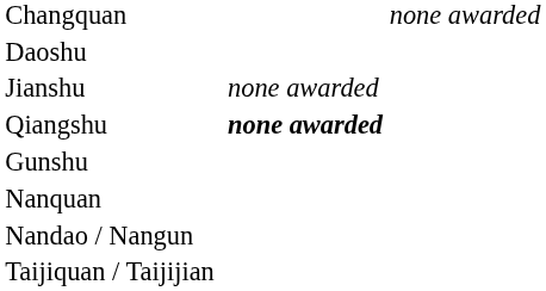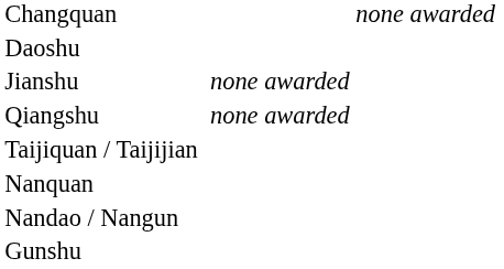Qiangshu | column 3: bold -> normal
rows swapped: Gunshu <-> Taijiquan / Taijijian
